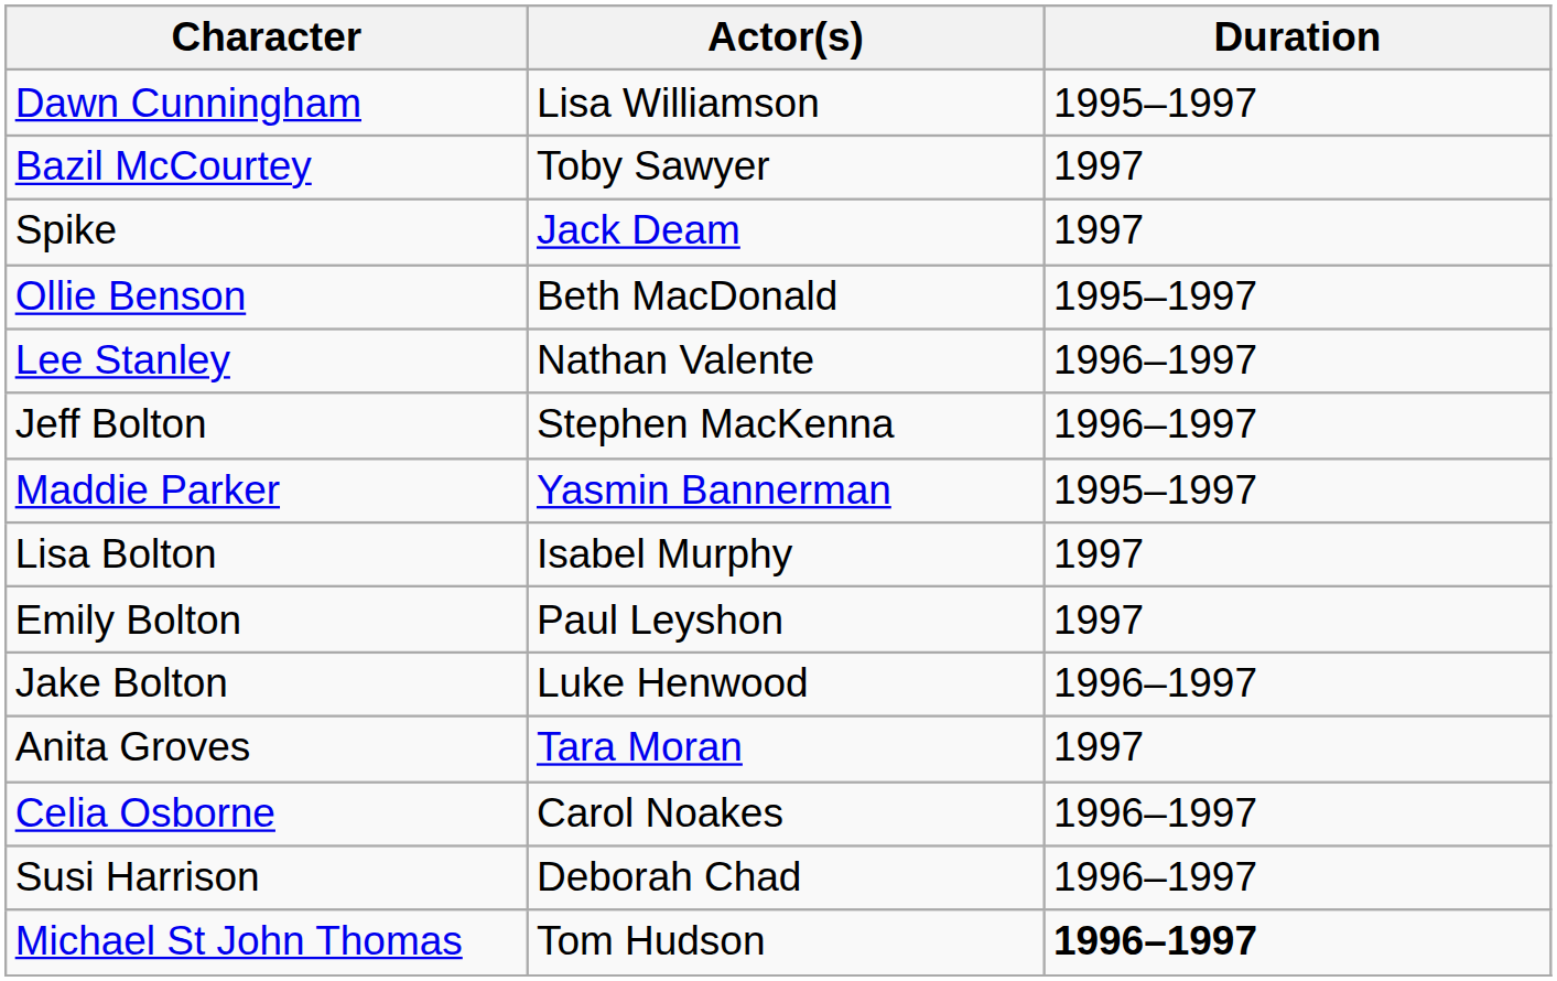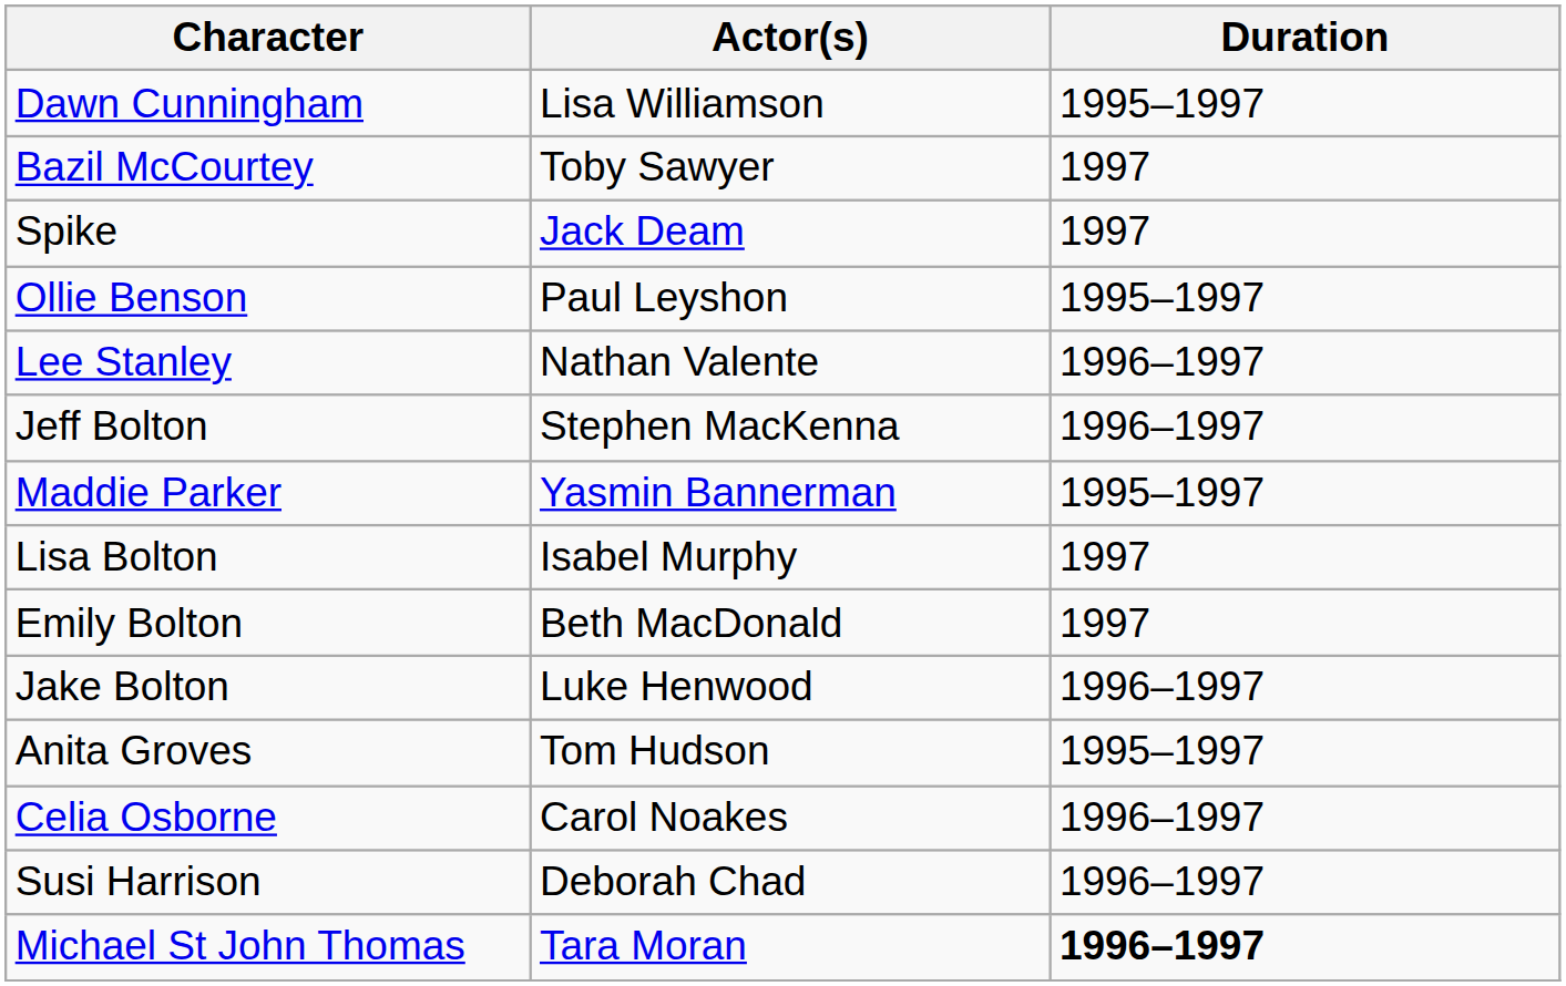Ollie Benson | Actor(s): Beth MacDonald -> Paul Leyshon
Emily Bolton | Actor(s): Paul Leyshon -> Beth MacDonald
Anita Groves | Actor(s): Tara Moran -> Tom Hudson
Anita Groves | Duration: 1997 -> 1995–1997
Michael St John Thomas | Actor(s): Tom Hudson -> Tara Moran
